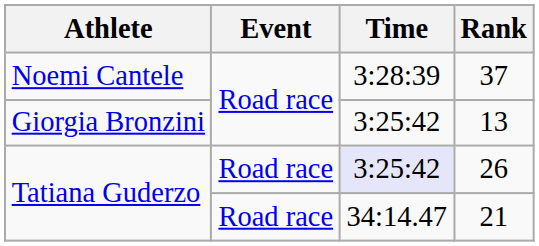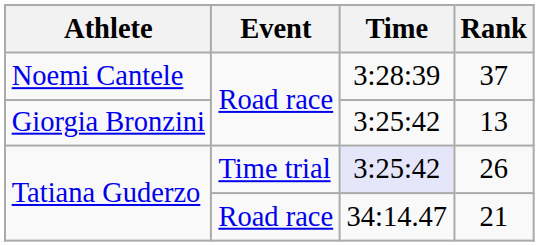26 | Event: Road race -> Time trial
